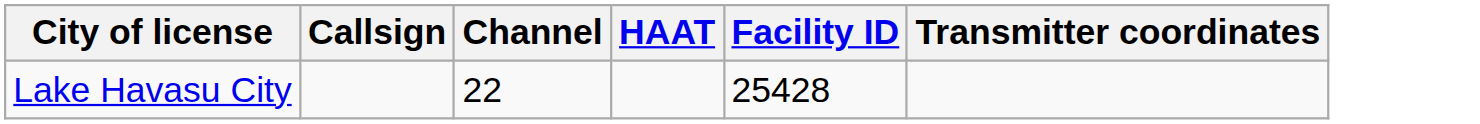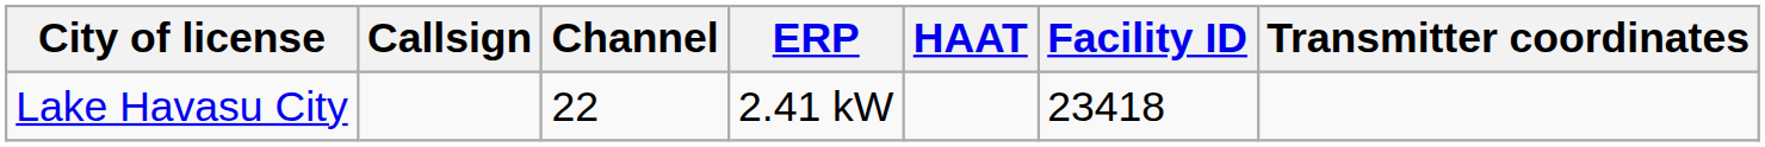+ column: ERP | 2.41 kW
Lake Havasu City | Facility ID: 25428 -> 23418
